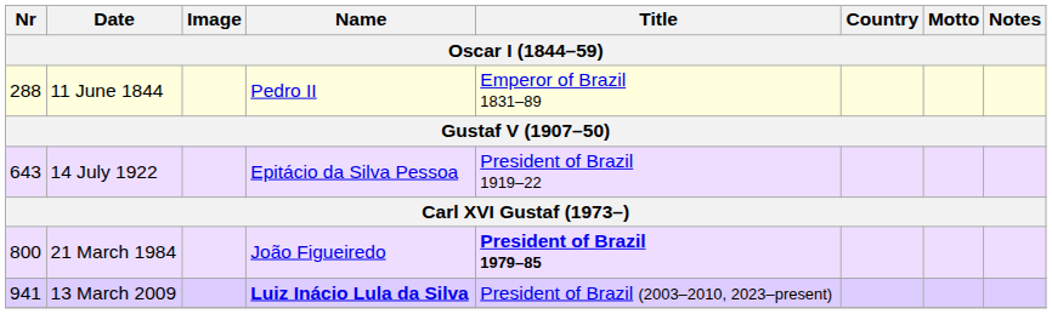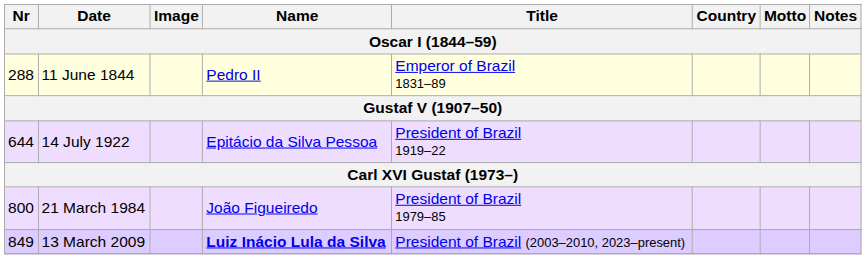14 July 1922 | Nr: 643 -> 644
21 March 1984 | Title: bold -> normal
13 March 2009 | Nr: 941 -> 849
